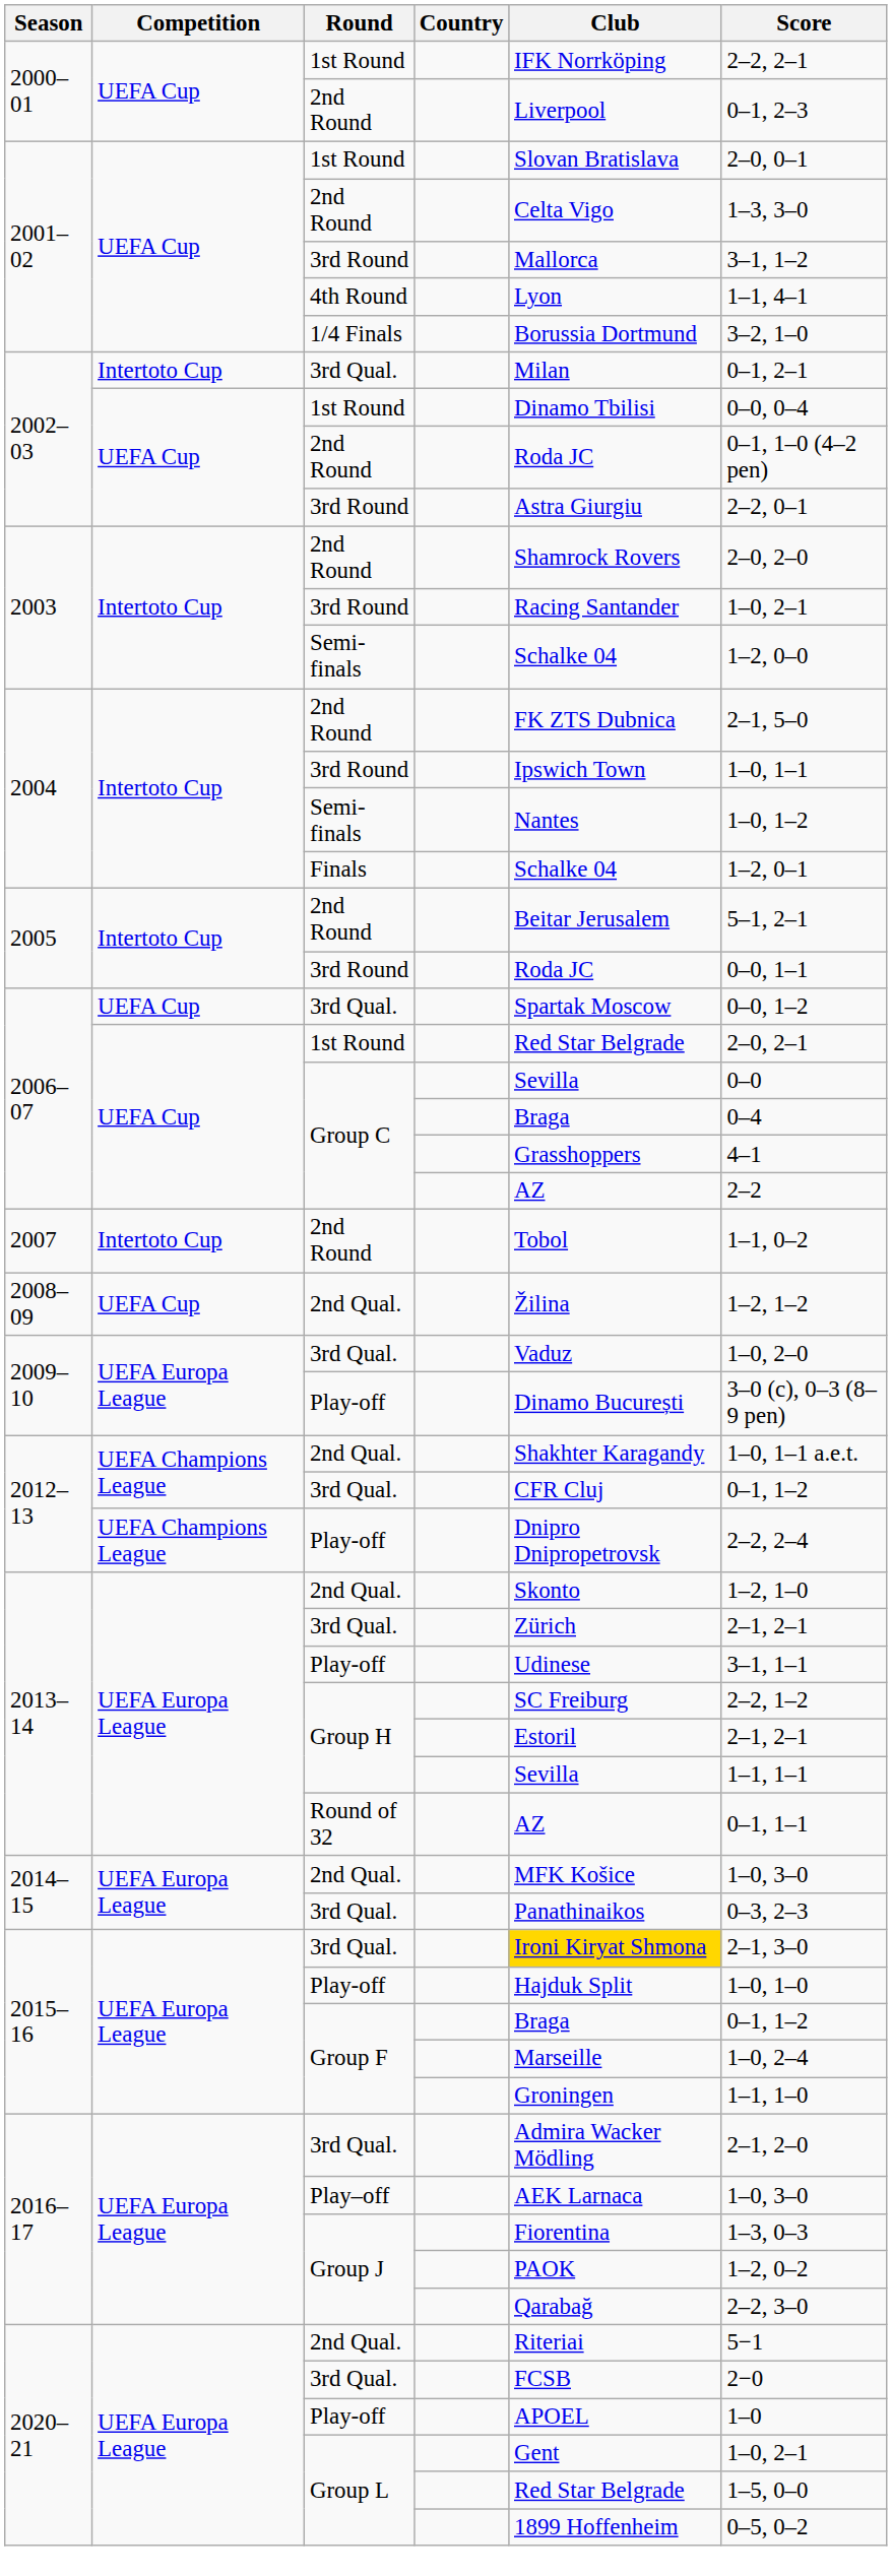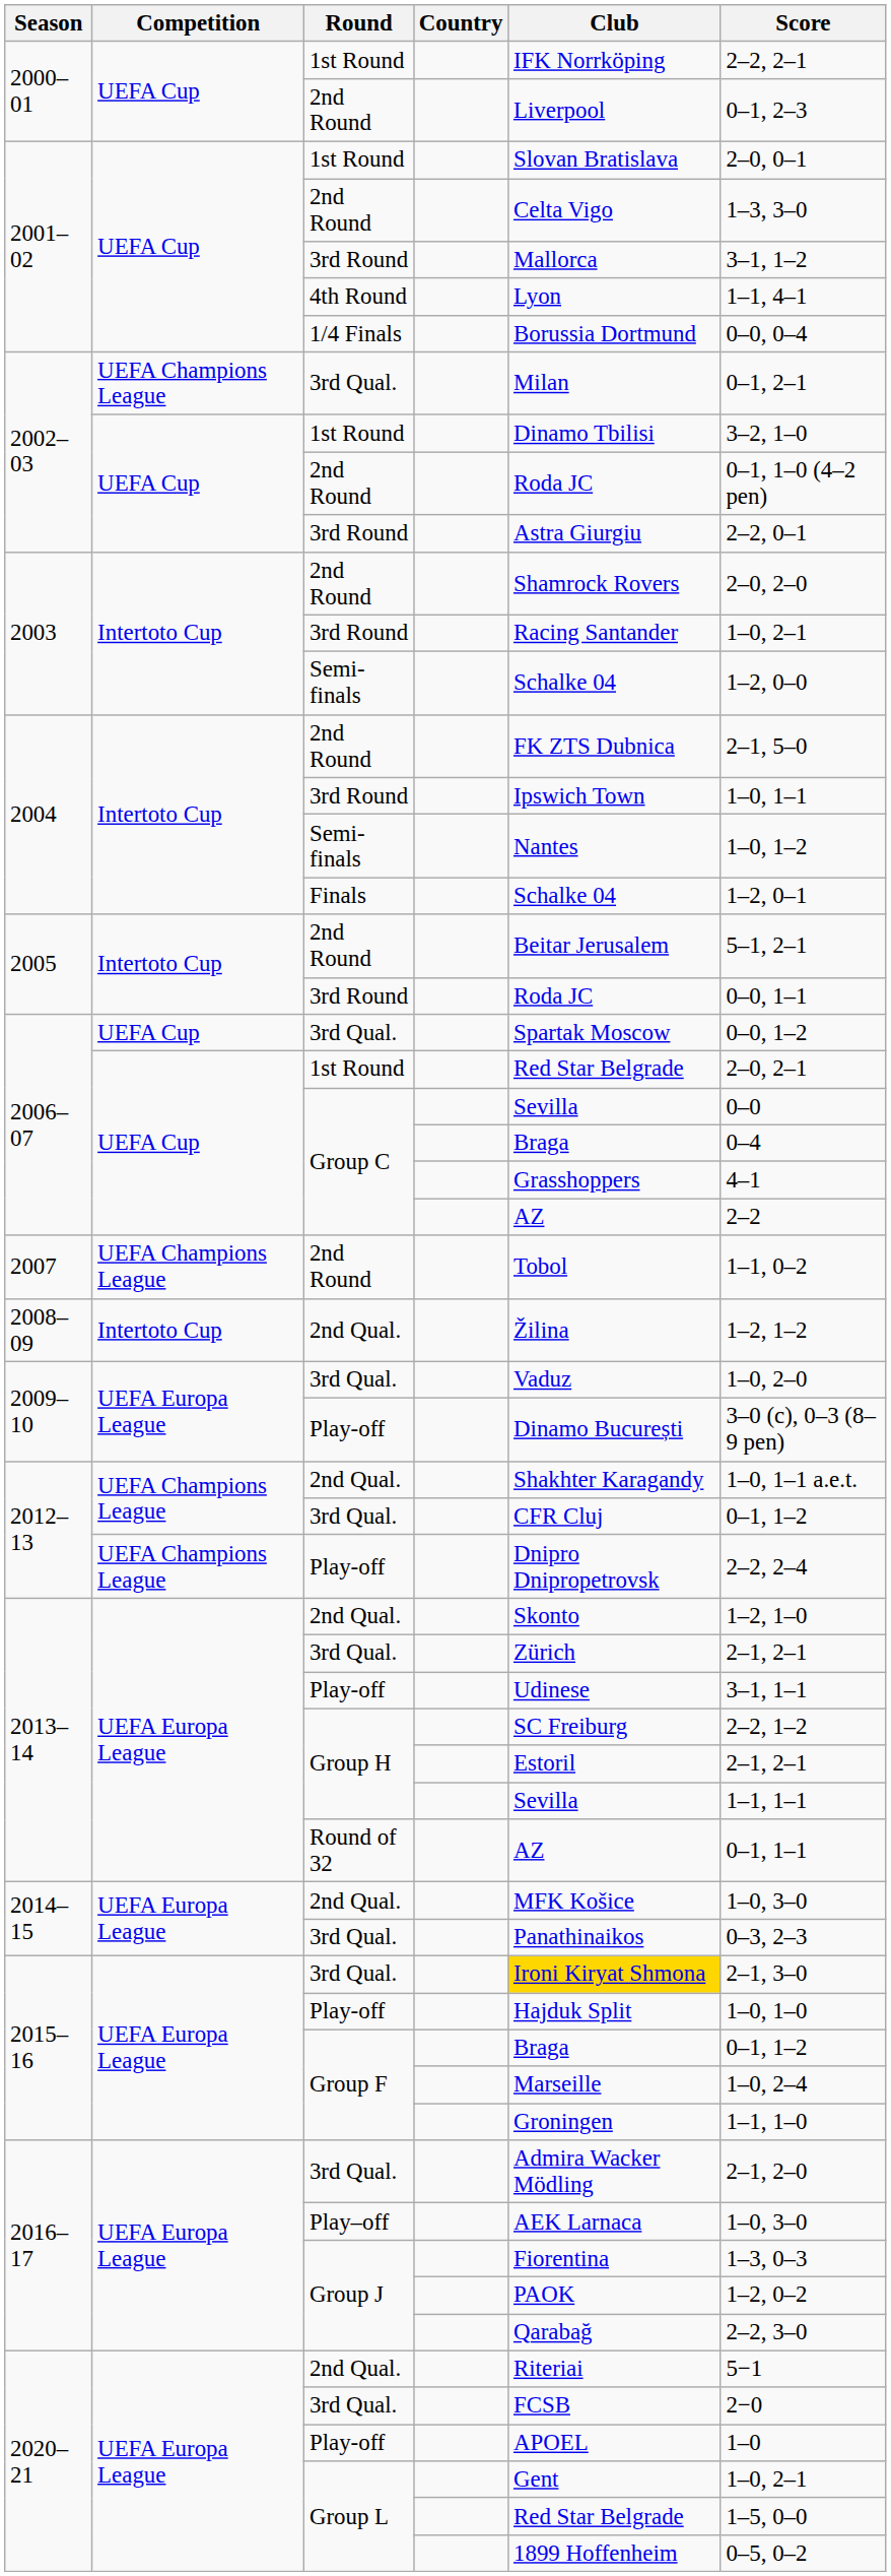1/4 Finals | Score: 3–2, 1–0 -> 0–0, 0–4
2002–03 / 3rd Qual. | Competition: Intertoto Cup -> UEFA Champions League
2002–03 / 1st Round | Score: 0–0, 0–4 -> 3–2, 1–0
2007 / 2nd Round | Competition: Intertoto Cup -> UEFA Champions League
2008–09 / 2nd Qual. | Competition: UEFA Cup -> Intertoto Cup
